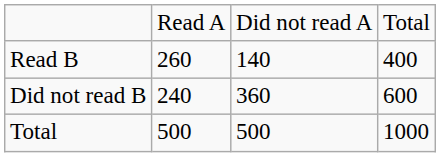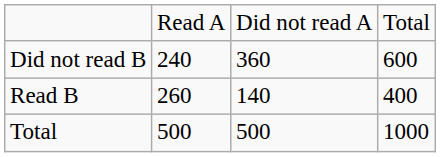rows swapped: Read B <-> Did not read B
